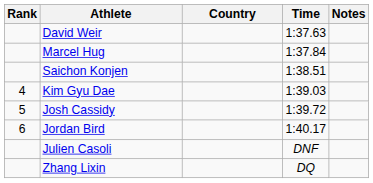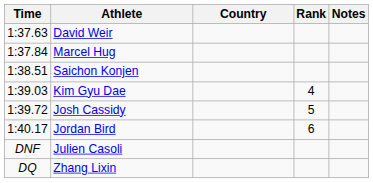columns swapped: Rank <-> Time
